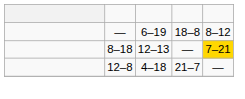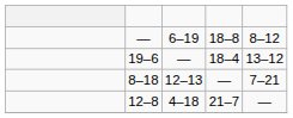+ row: 19–6 | — | 18–4 | 13–12
8–18 | column 5: gold background -> no background
